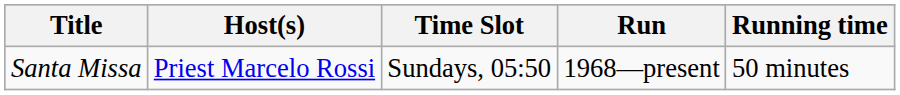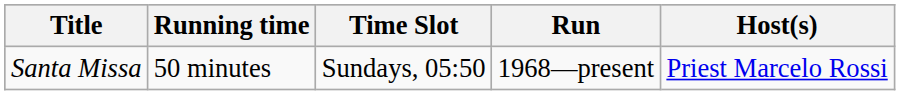columns swapped: Host(s) <-> Running time
